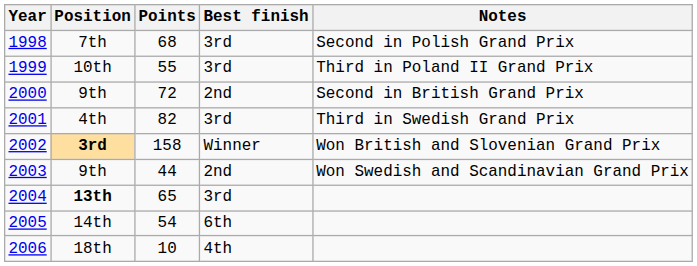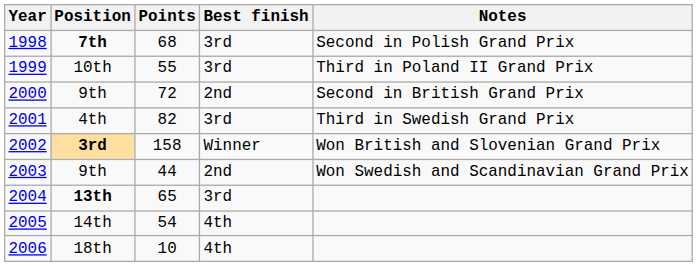1998 | Position: normal -> bold
2005 | Best finish: 6th -> 4th
